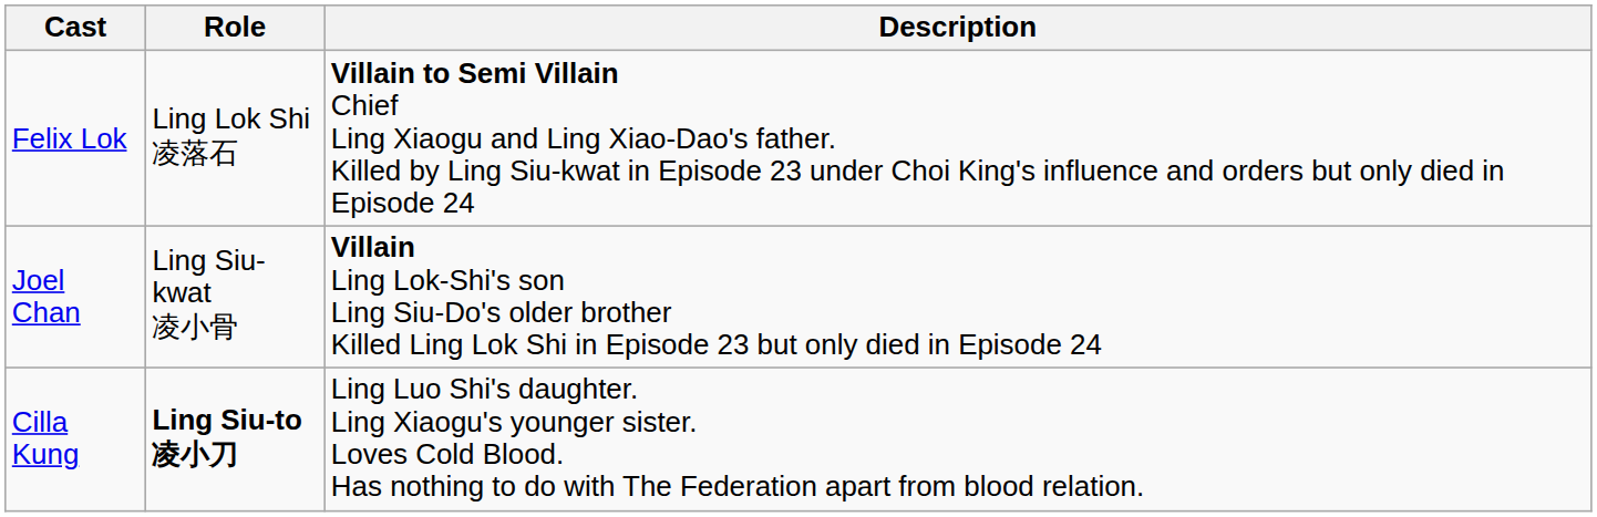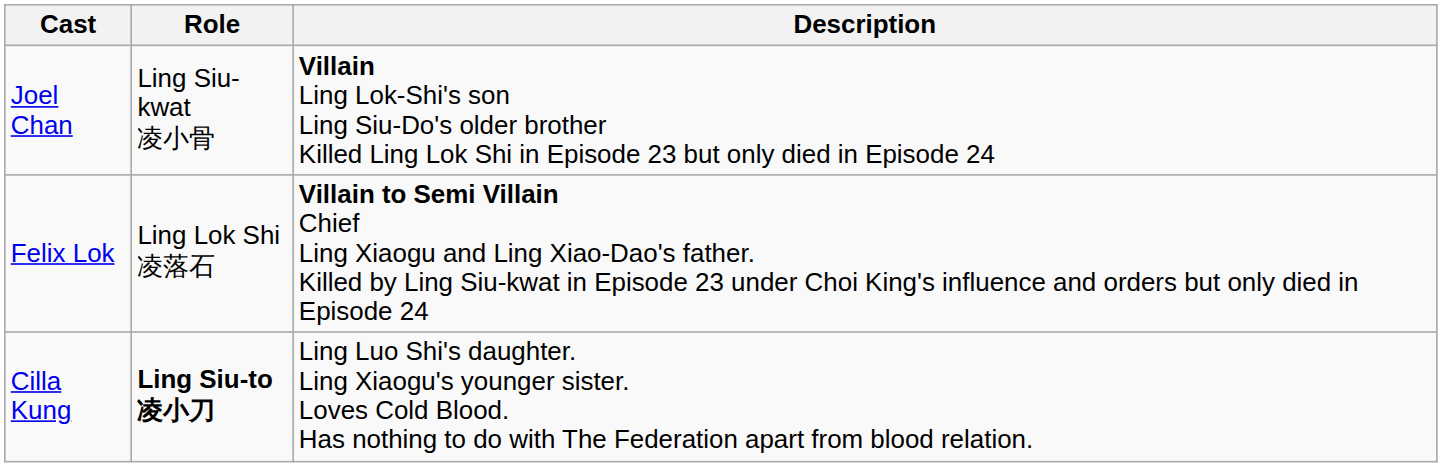rows swapped: Felix Lok <-> Joel Chan
